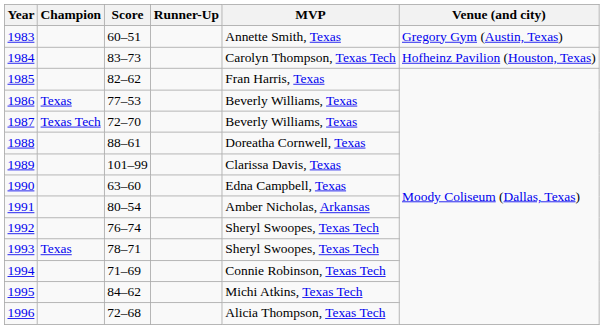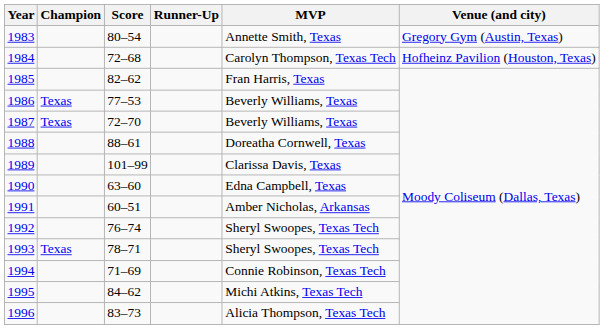1983 | Score: 60–51 -> 80–54
1984 | Score: 83–73 -> 72–68
1987 | Champion: Texas Tech -> Texas
1991 | Score: 80–54 -> 60–51
1996 | Score: 72–68 -> 83–73
